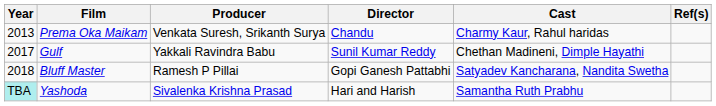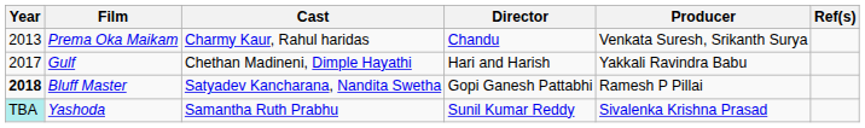columns swapped: Cast <-> Producer
Gulf | Director: Sunil Kumar Reddy -> Hari and Harish
Bluff Master | Year: normal -> bold
Yashoda | Director: Hari and Harish -> Sunil Kumar Reddy
